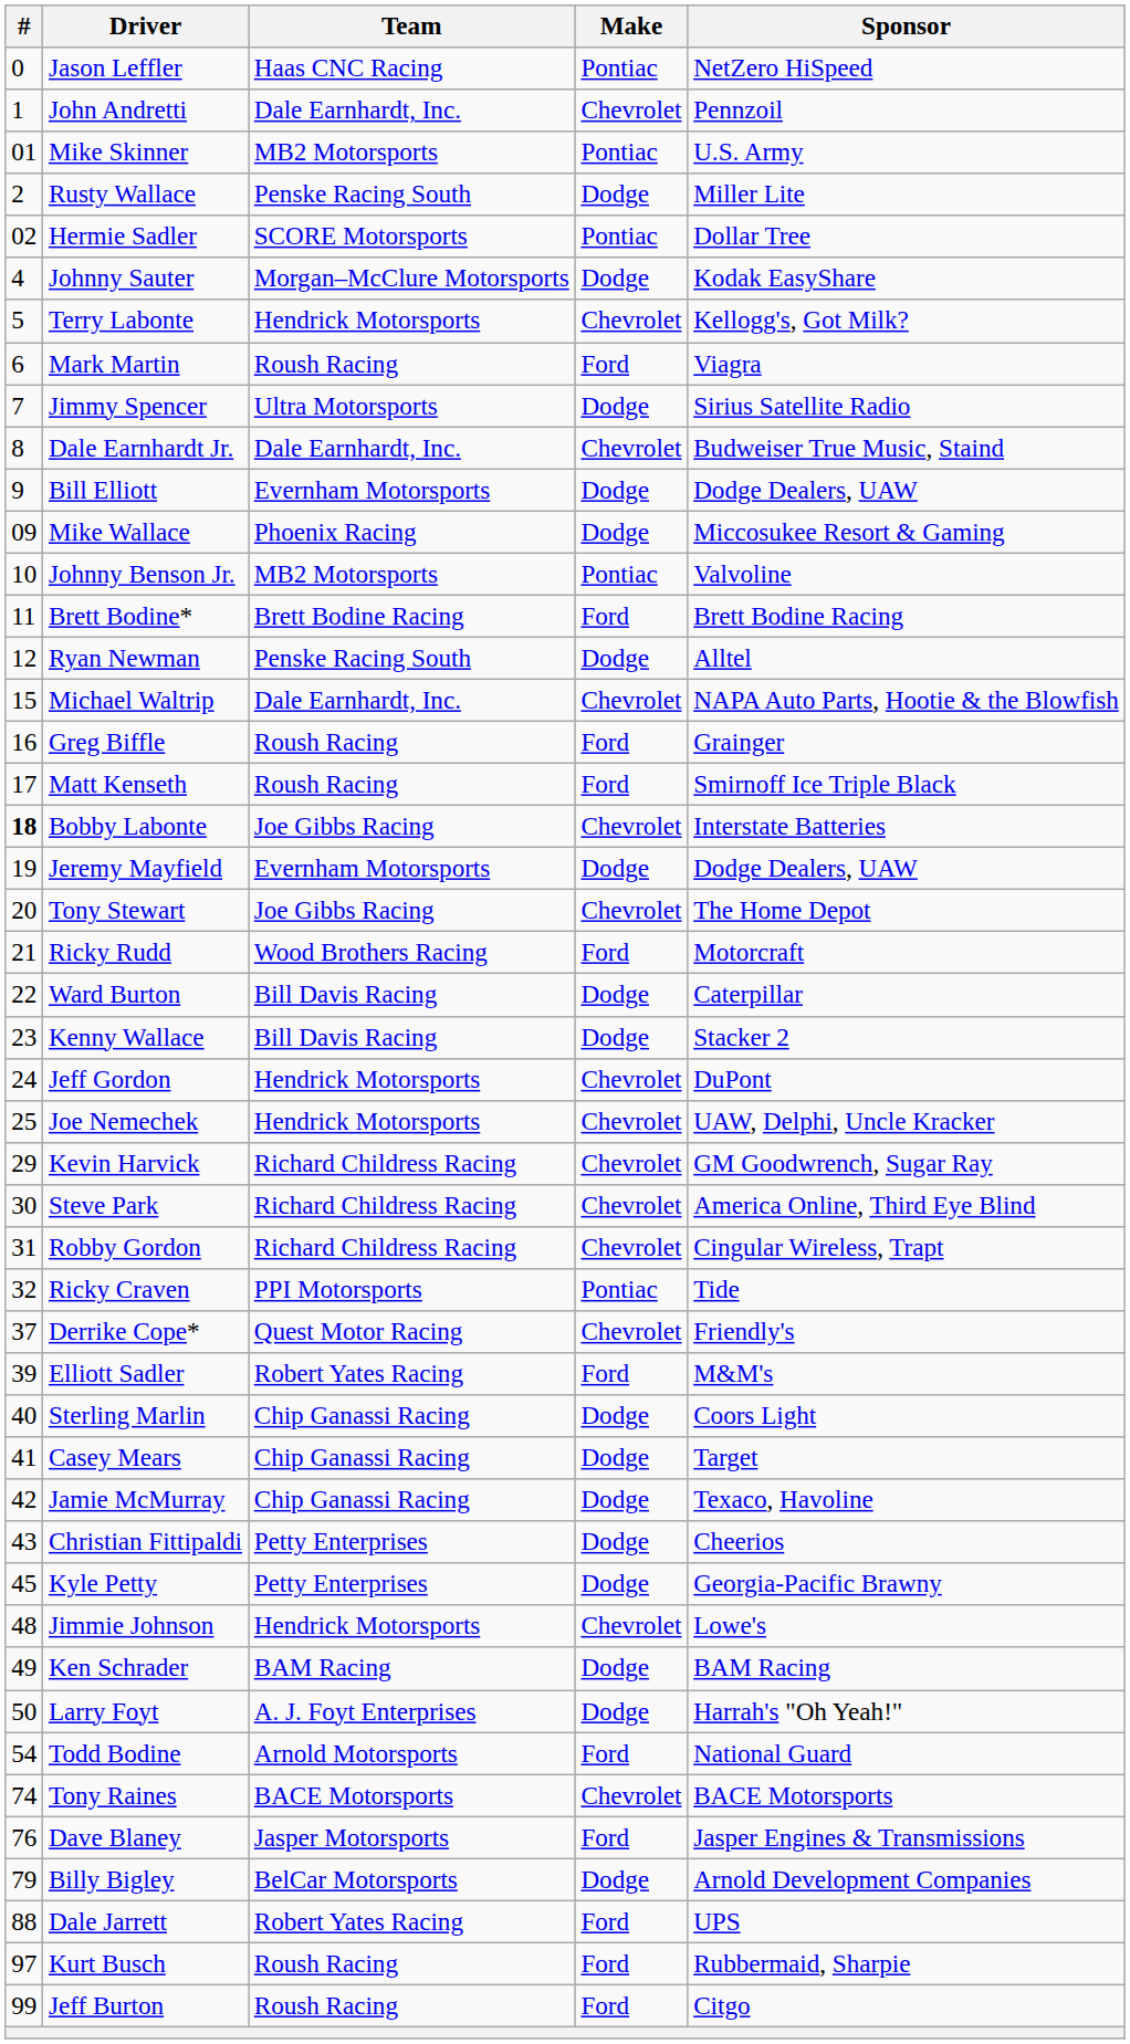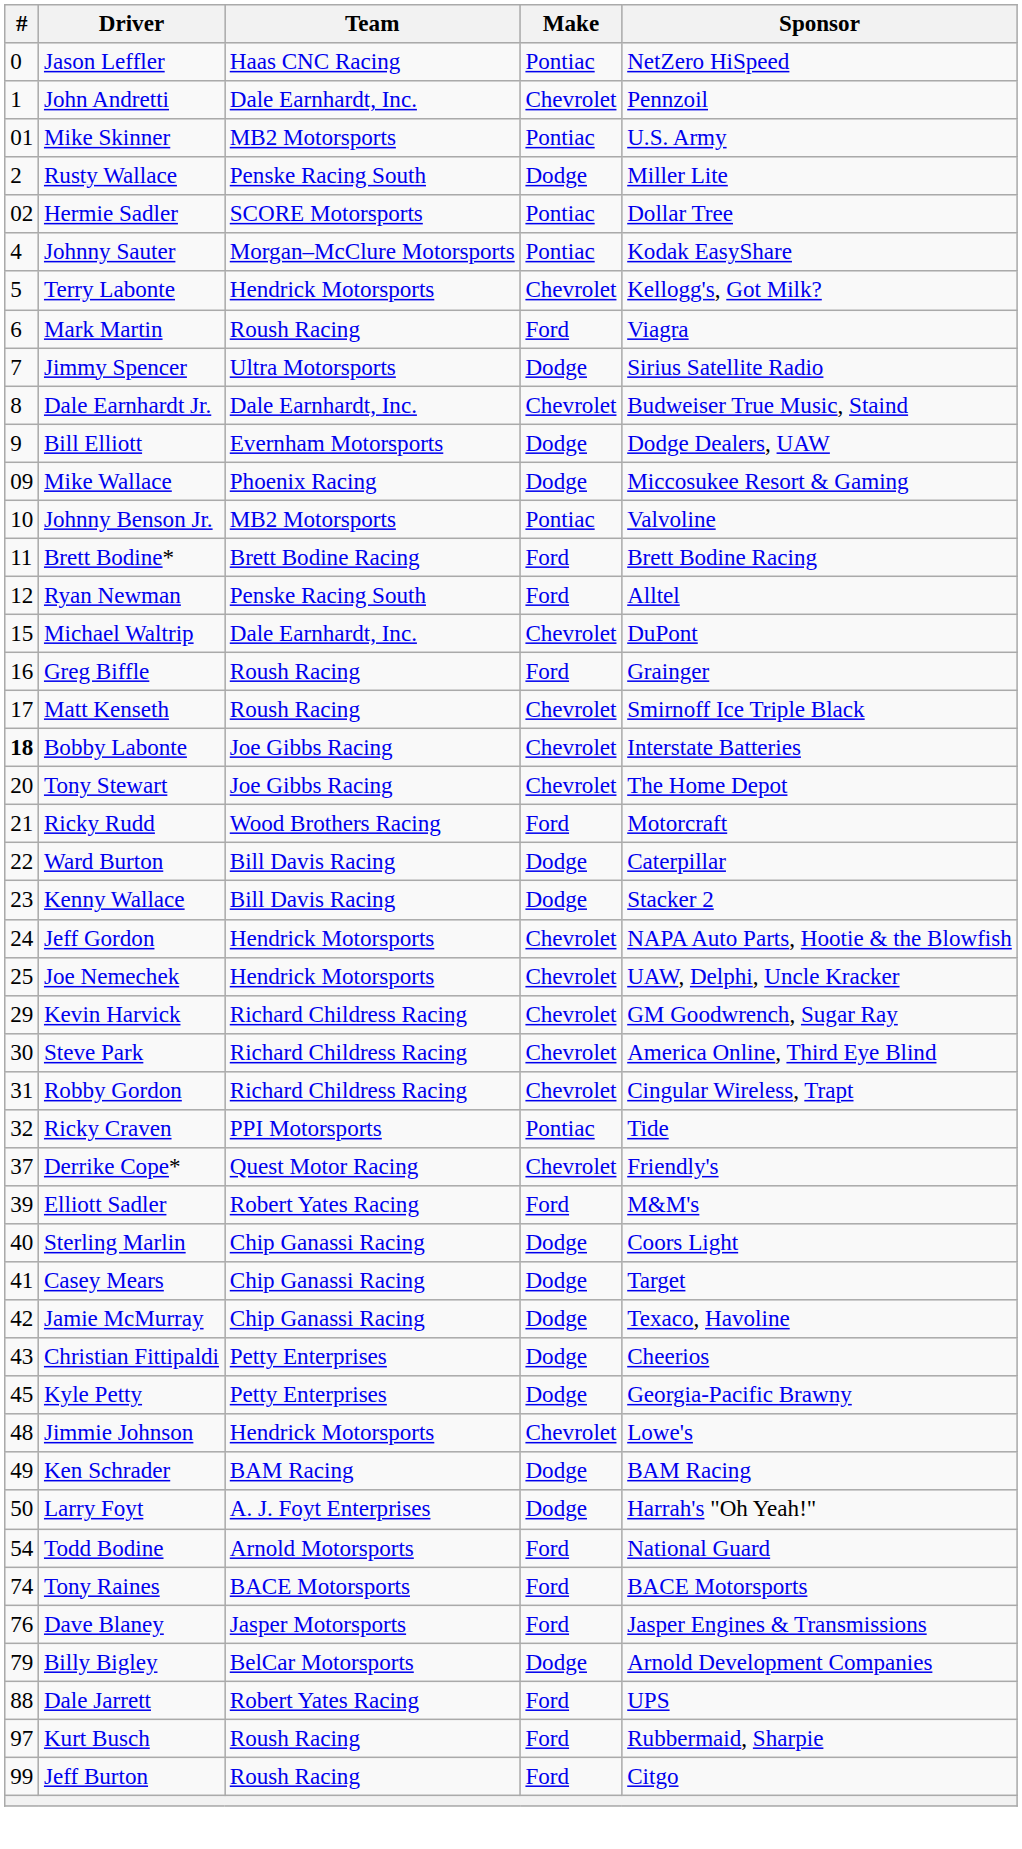Johnny Sauter | Make: Dodge -> Pontiac
Ryan Newman | Make: Dodge -> Ford
Michael Waltrip | Sponsor: NAPA Auto Parts, Hootie & the Blowfish -> DuPont
Matt Kenseth | Make: Ford -> Chevrolet
- row: 19 | Jeremy Mayfield | Evernham Motorsports | Dodge | Dodge Dealers, UAW
Jeff Gordon | Sponsor: DuPont -> NAPA Auto Parts, Hootie & the Blowfish
Tony Raines | Make: Chevrolet -> Ford
